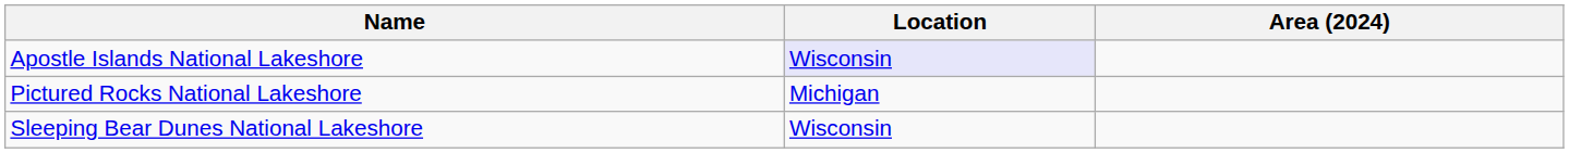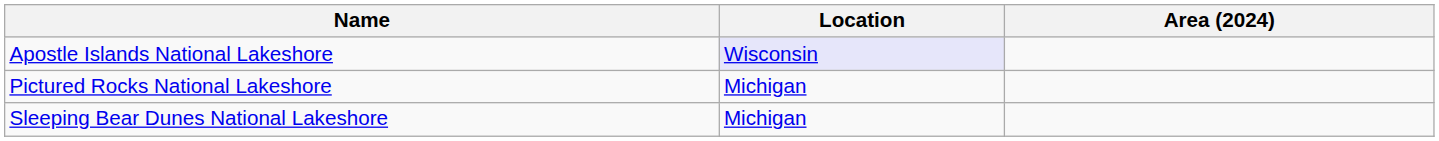Sleeping Bear Dunes National Lakeshore | Location: Wisconsin -> Michigan
